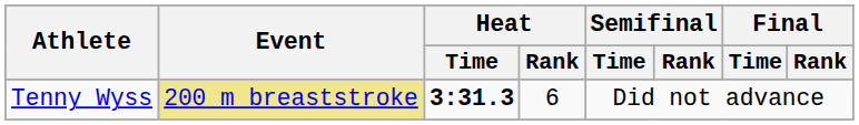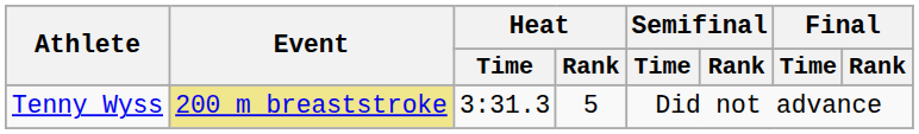Tenny Wyss | Heat / Time: bold -> normal
Tenny Wyss | Heat / Rank: 6 -> 5
